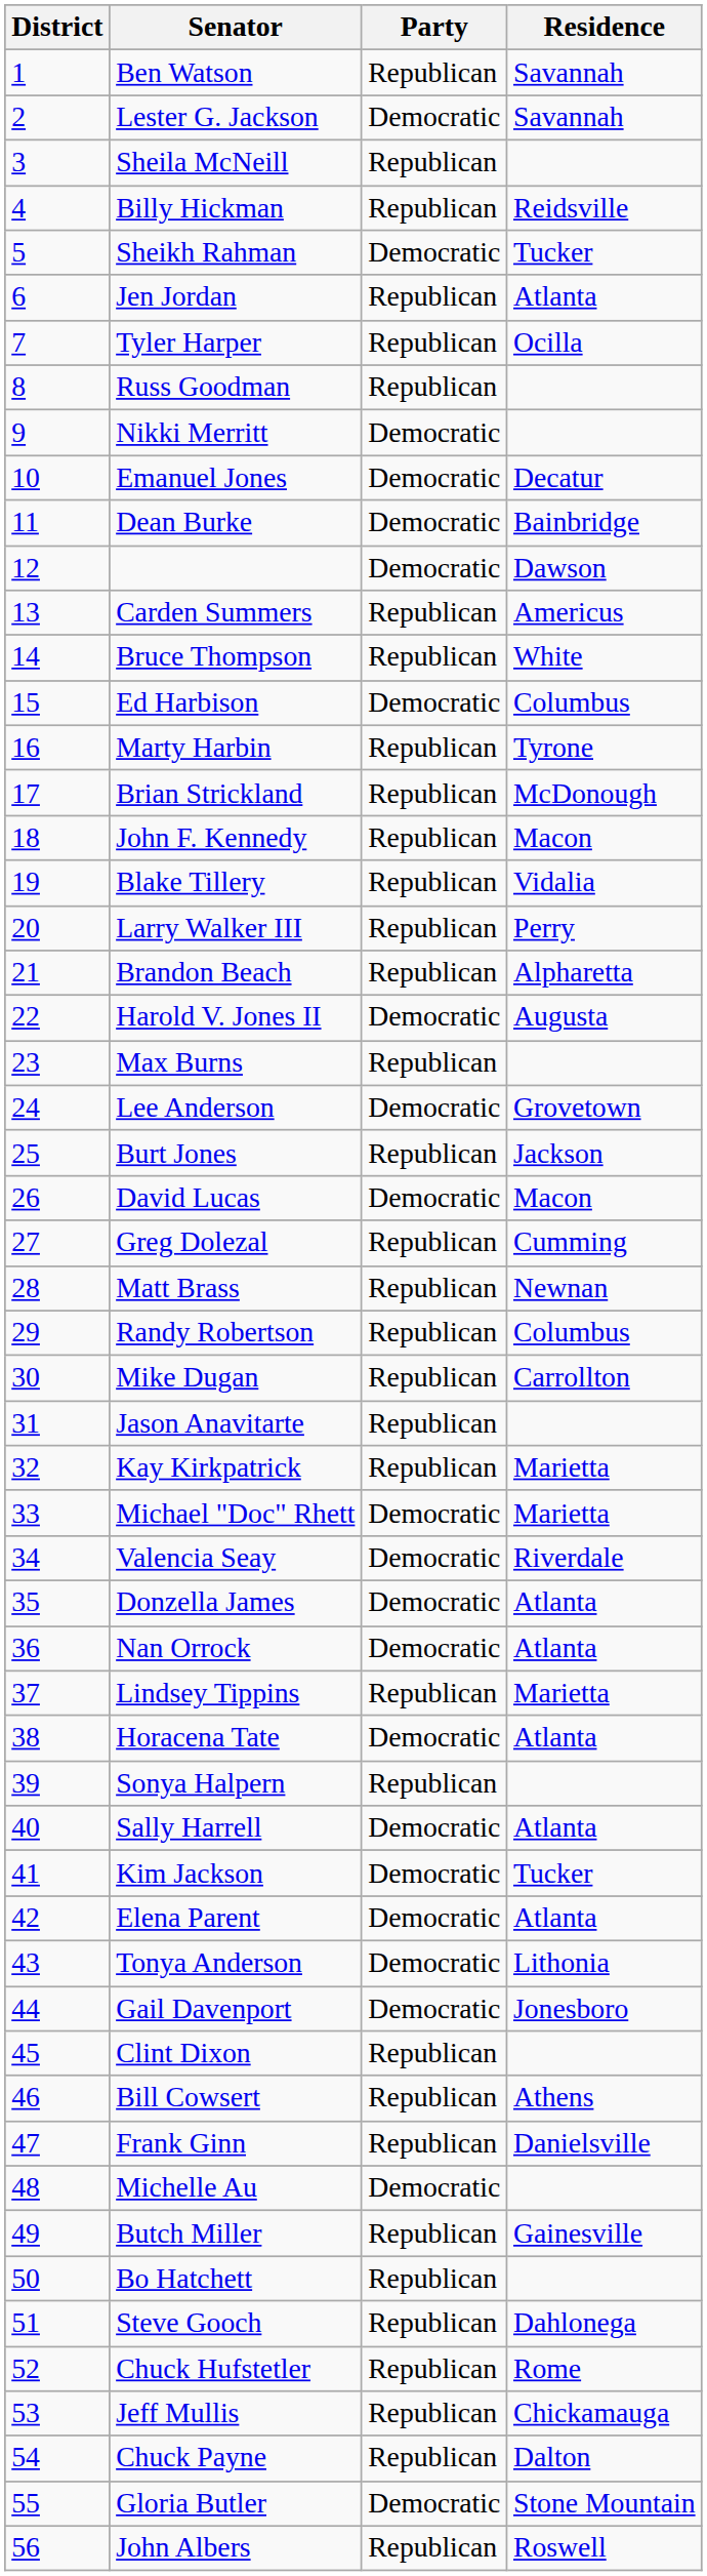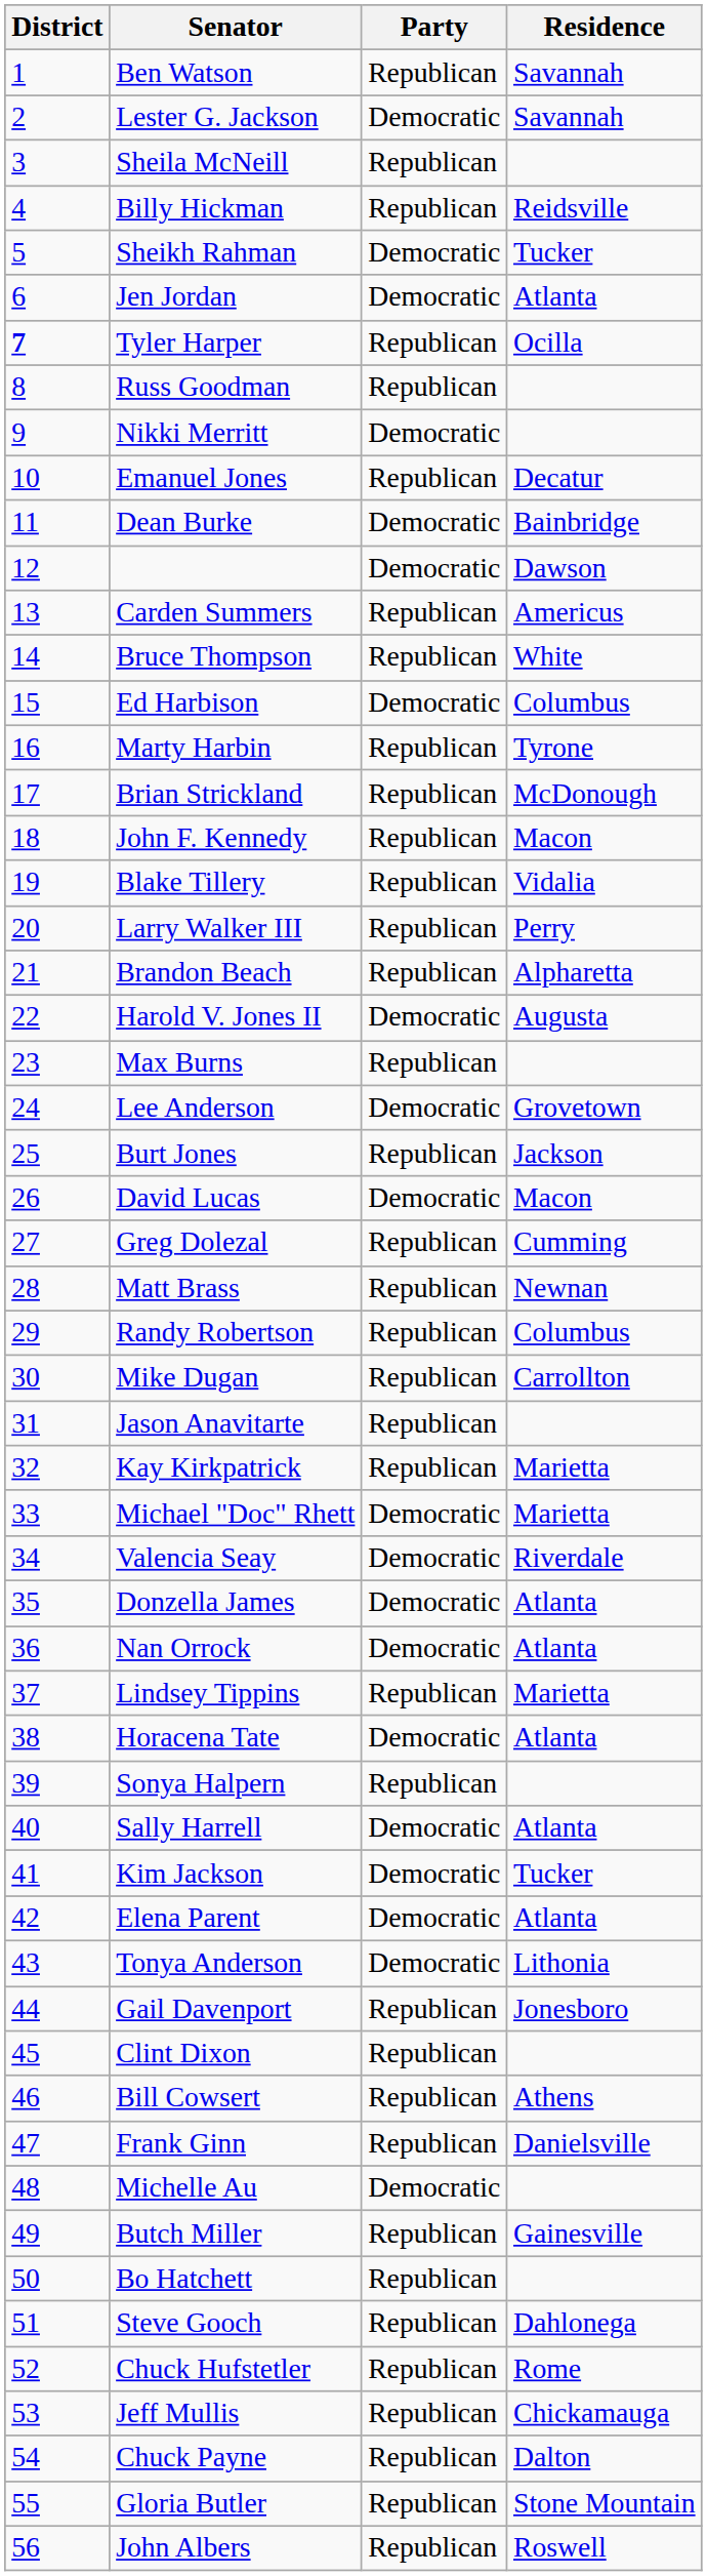Jen Jordan | Party: Republican -> Democratic
Tyler Harper | District: normal -> bold
Emanuel Jones | Party: Democratic -> Republican
Gail Davenport | Party: Democratic -> Republican
Gloria Butler | Party: Democratic -> Republican
